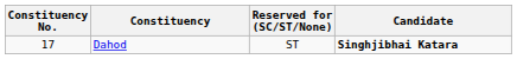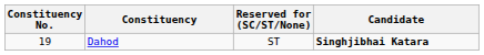Dahod | Constituency No.: 17 -> 19
